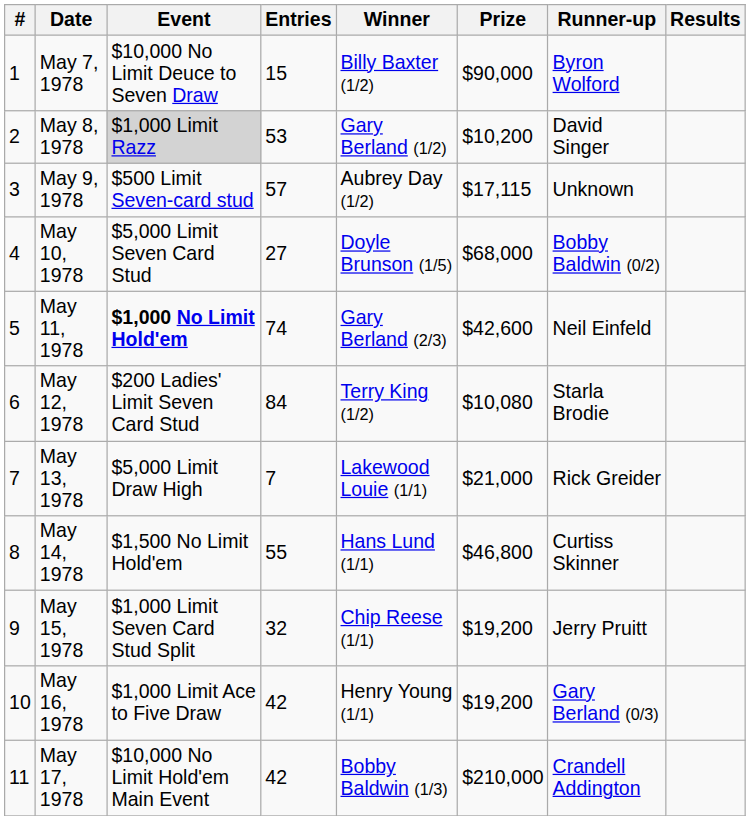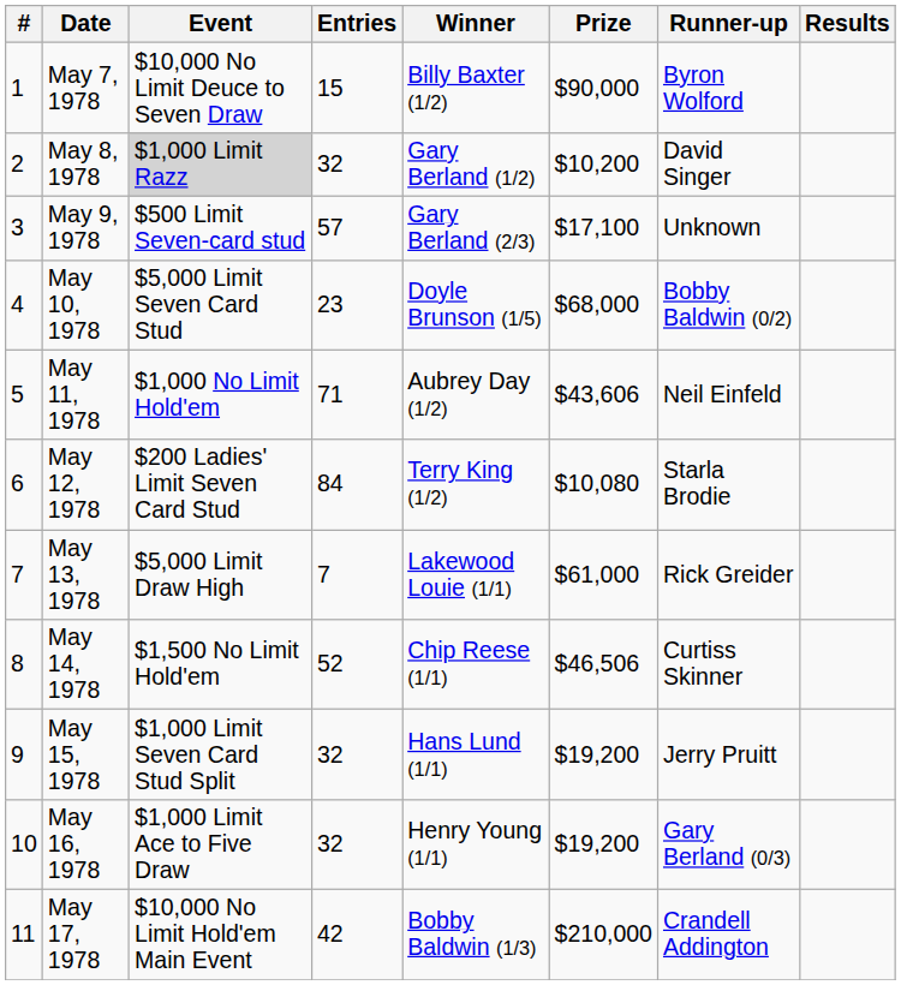May 8, 1978 | Entries: 53 -> 32
May 9, 1978 | Winner: Aubrey Day (1/2) -> Gary Berland (2/3)
May 9, 1978 | Prize: $17,115 -> $17,100
May 10, 1978 | Entries: 27 -> 23
May 11, 1978 | Event: bold -> normal
May 11, 1978 | Entries: 74 -> 71
May 11, 1978 | Winner: Gary Berland (2/3) -> Aubrey Day (1/2)
May 11, 1978 | Prize: $42,600 -> $43,606
May 13, 1978 | Prize: $21,000 -> $61,000
May 14, 1978 | Entries: 55 -> 52
May 14, 1978 | Winner: Hans Lund (1/1) -> Chip Reese (1/1)
May 14, 1978 | Prize: $46,800 -> $46,506
May 15, 1978 | Winner: Chip Reese (1/1) -> Hans Lund (1/1)
May 16, 1978 | Entries: 42 -> 32
